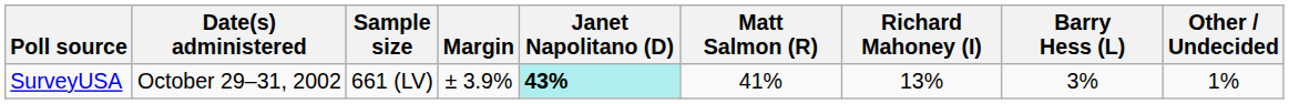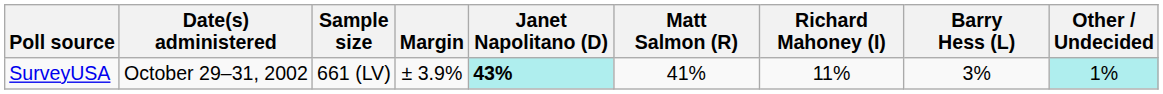SurveyUSA | Richard Mahoney (I): 13% -> 11%
SurveyUSA | Other / Undecided: no background -> paleturquoise background
